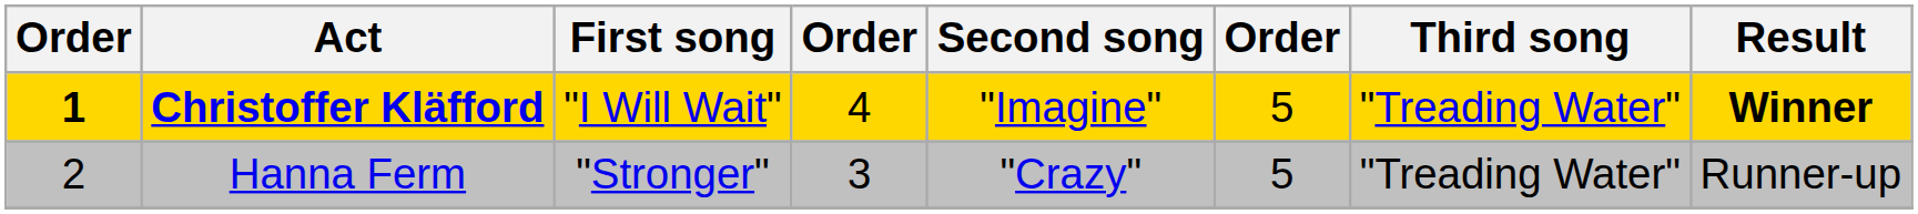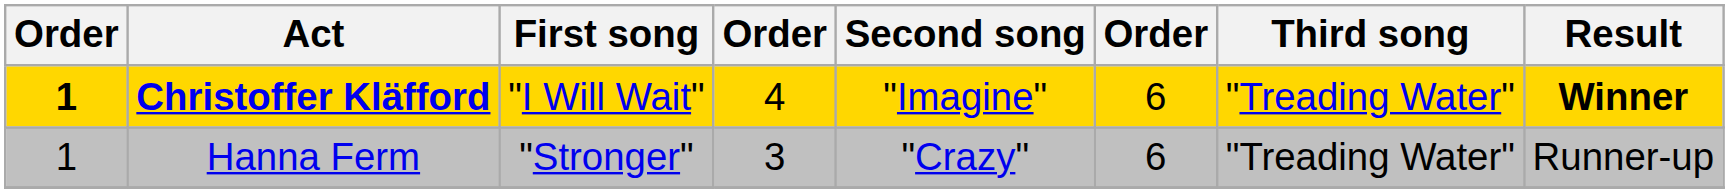Christoffer Kläfford | column 6: 5 -> 6
Hanna Ferm | column 1: 2 -> 1
Hanna Ferm | column 6: 5 -> 6
